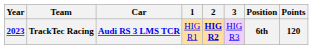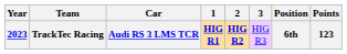TrackTec Racing | 1: normal -> bold
TrackTec Racing | Points: 120 -> 123
